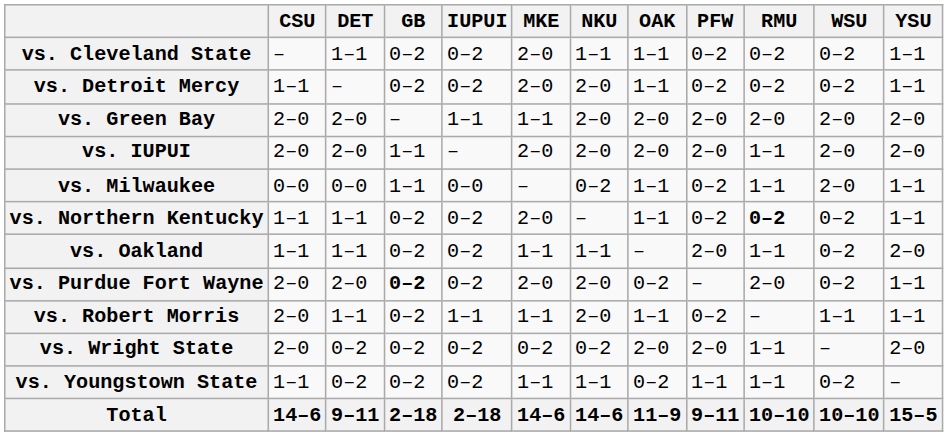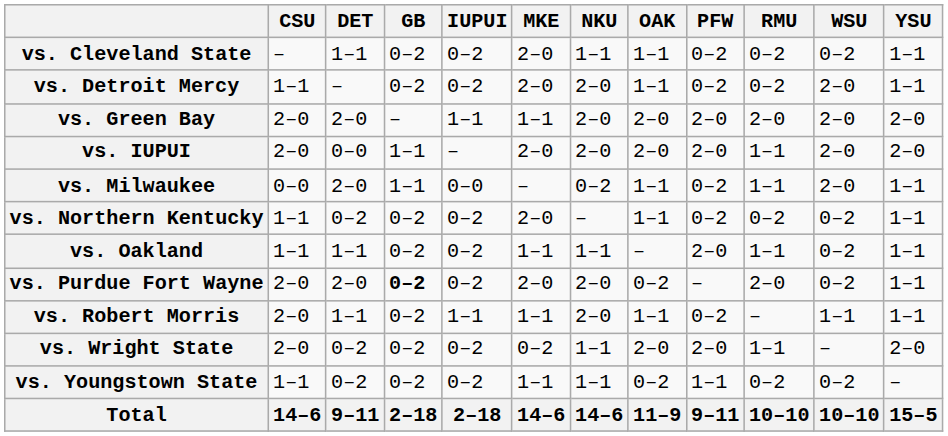vs. Detroit Mercy | WSU: 0–2 -> 2–0
vs. IUPUI | DET: 2–0 -> 0–0
vs. Milwaukee | DET: 0–0 -> 2–0
vs. Northern Kentucky | DET: 1–1 -> 0–2
vs. Northern Kentucky | RMU: bold -> normal
vs. Oakland | YSU: 2–0 -> 1–1
vs. Wright State | NKU: 0–2 -> 1–1
vs. Youngstown State | RMU: 1–1 -> 0–2
